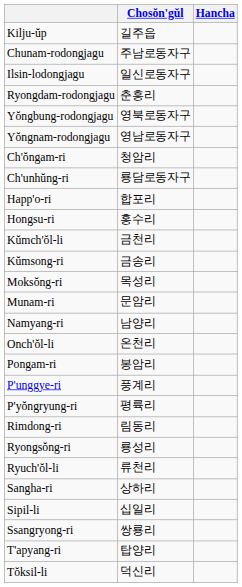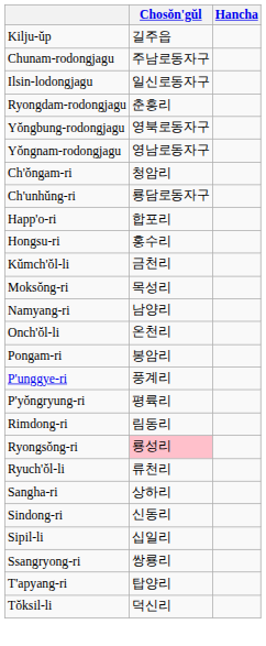- row: Kŭmsong-ri | 금송리
- row: Munam-ri | 문암리
Ryongsŏng-ri | Chosŏn'gŭl: no background -> pink background
+ row: Sindong-ri | 신동리
